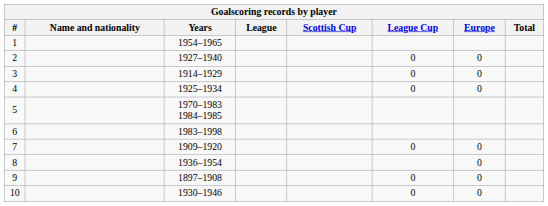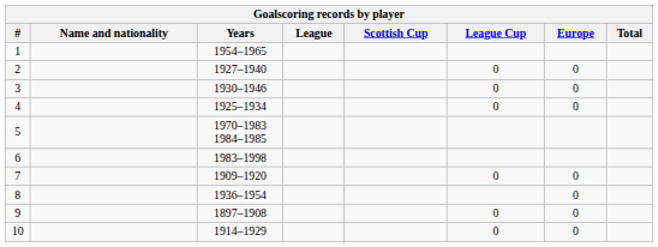3 | Years: 1914–1929 -> 1930–1946
10 | Years: 1930–1946 -> 1914–1929
